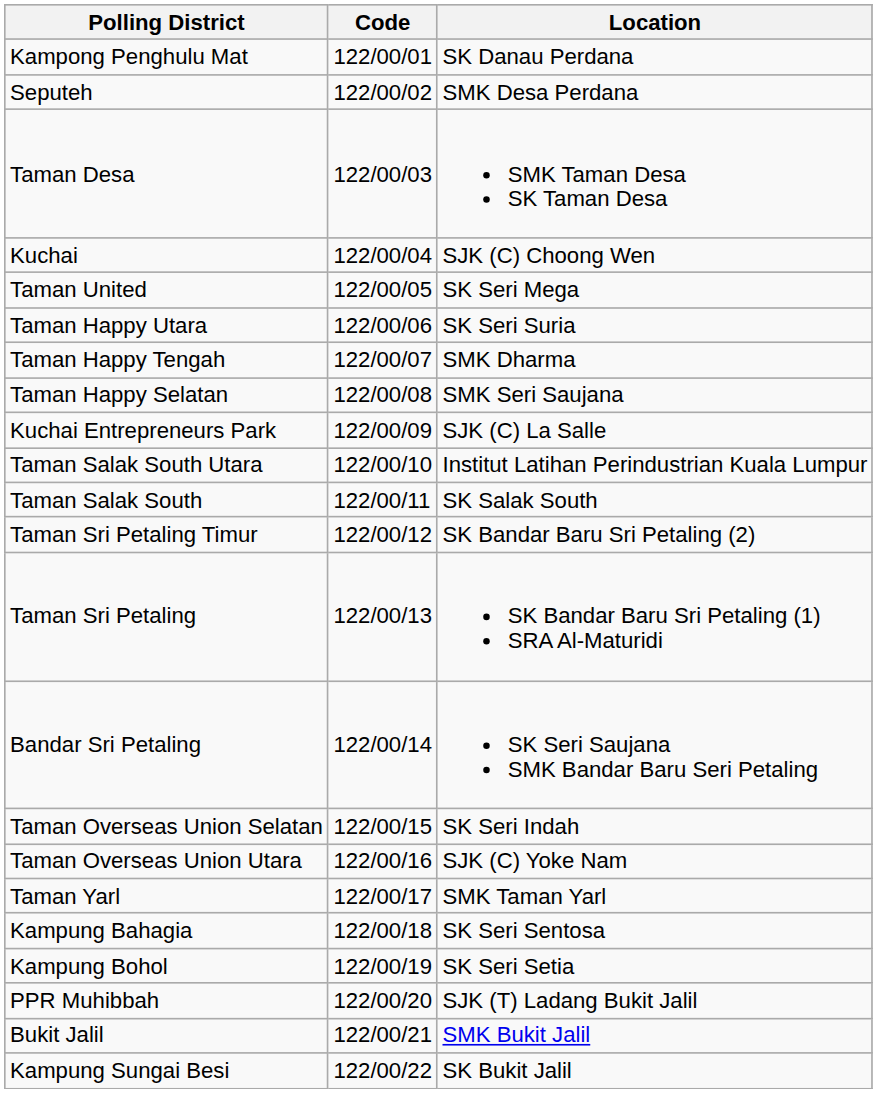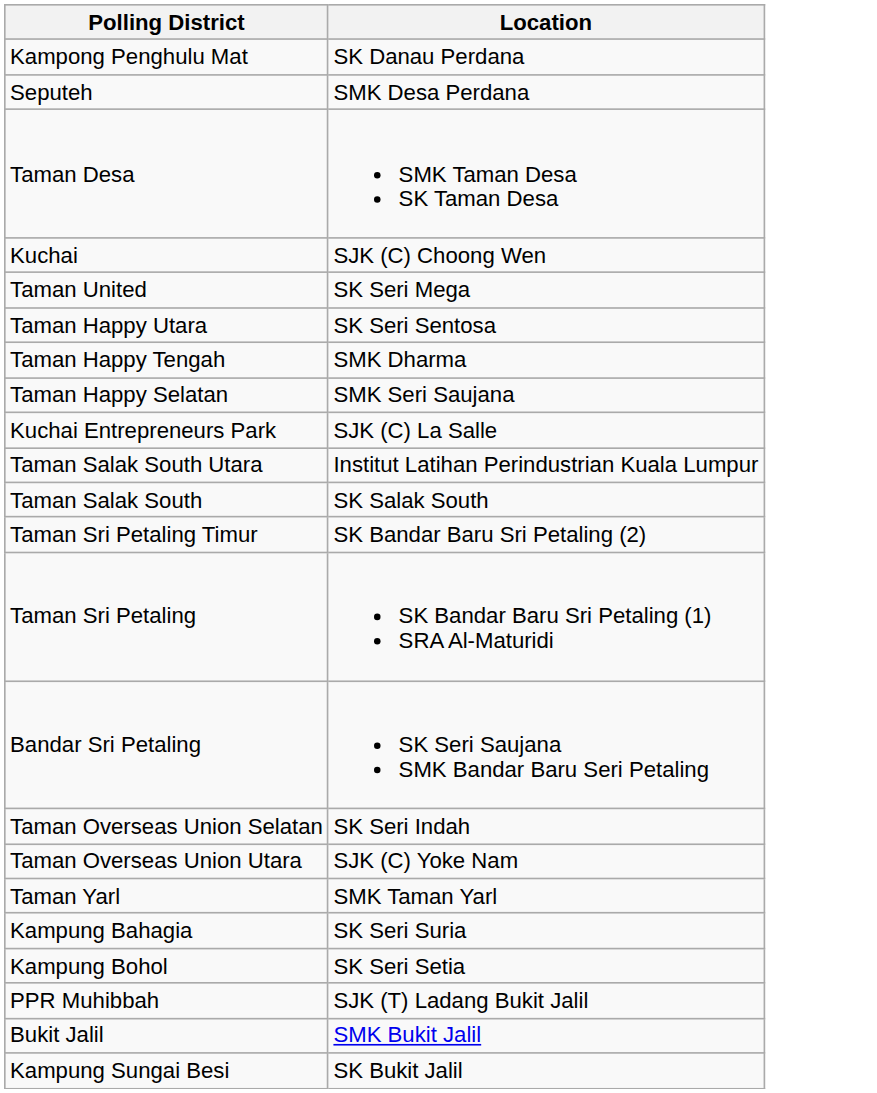- column: Code | 122/00/01 | 122/00/02 | 122/00/03 | 122/00/04 | 122/00/05 | 122/00/06 | 122/00/07 | 122/00/08 | 122/00/09 | 122/00/10 | 122/00/11 | 122/00/12 | 122/00/13 | 122/00/14 | 122/00/15 | 122/00/16 | 122/00/17 | 122/00/18 | 122/00/19 | 122/00/20 | 122/00/21 | 122/00/22
Taman Happy Utara | Location: SK Seri Suria -> SK Seri Sentosa
Kampung Bahagia | Location: SK Seri Sentosa -> SK Seri Suria
